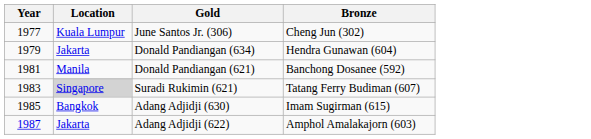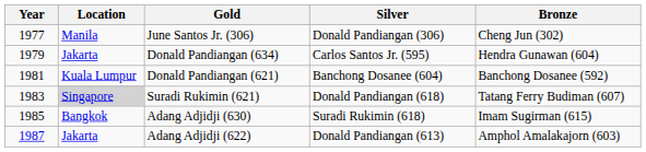+ column: Silver | Donald Pandiangan (306) | Carlos Santos Jr. (595) | Banchong Dosanee (604) | Donald Pandiangan (618) | Suradi Rukimin (618) | Donald Pandiangan (613)
June Santos Jr. (306) | Location: Kuala Lumpur -> Manila
Donald Pandiangan (621) | Location: Manila -> Kuala Lumpur
